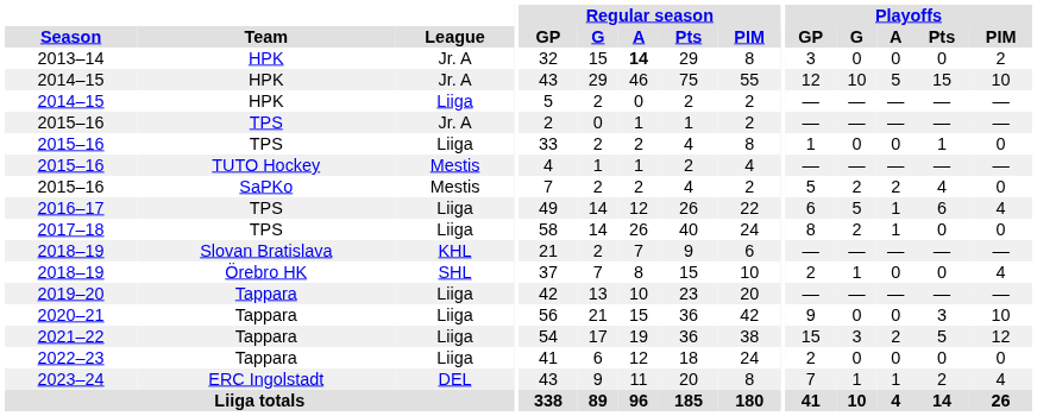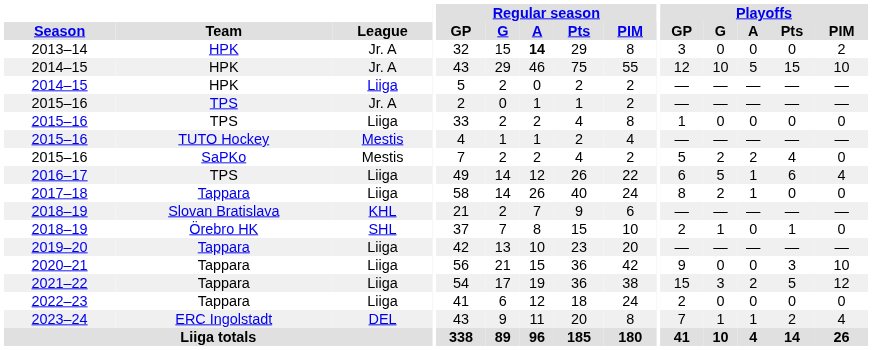2015–16 / Liiga | Playoffs / Pts: 1 -> 0
2017–18 | Team: TPS -> Tappara
2018–19 / SHL | Playoffs / Pts: 0 -> 1
2018–19 / SHL | Playoffs / PIM: 4 -> 0
